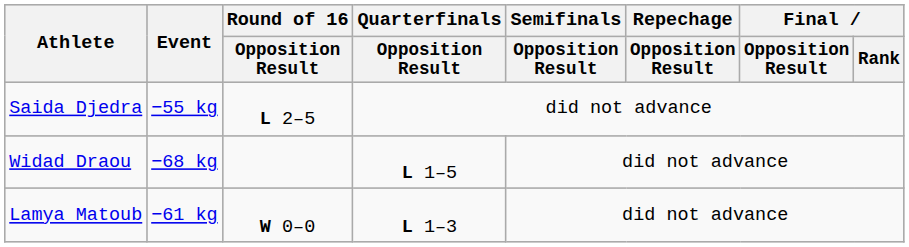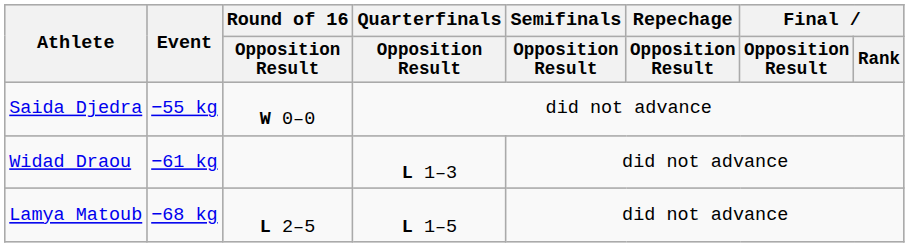Saida Djedra | Round of 16 / Opposition Result: L 2–5 -> W 0–0
Widad Draou | Event: −68 kg -> −61 kg
Widad Draou | Quarterfinals / Opposition Result: L 1–5 -> L 1–3
Lamya Matoub | Event: −61 kg -> −68 kg
Lamya Matoub | Round of 16 / Opposition Result: W 0–0 -> L 2–5
Lamya Matoub | Quarterfinals / Opposition Result: L 1–3 -> L 1–5
